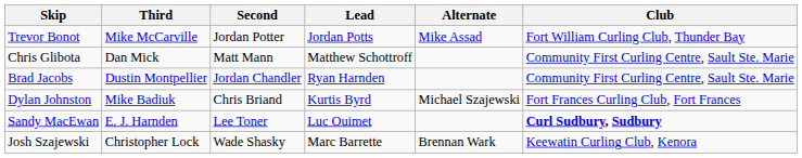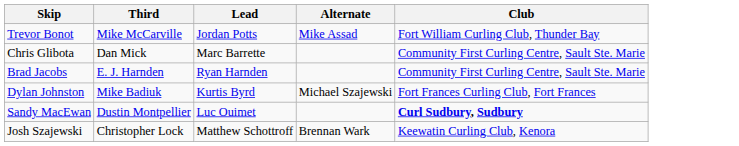- column: Second | Jordan Potter | Matt Mann | Jordan Chandler | Chris Briand | Lee Toner | Wade Shasky
Chris Glibota | Lead: Matthew Schottroff -> Marc Barrette
Brad Jacobs | Third: Dustin Montpellier -> E. J. Harnden
Sandy MacEwan | Third: E. J. Harnden -> Dustin Montpellier
Josh Szajewski | Lead: Marc Barrette -> Matthew Schottroff
